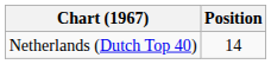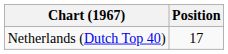Netherlands (Dutch Top 40) | Position: 14 -> 17
